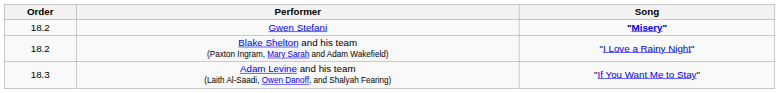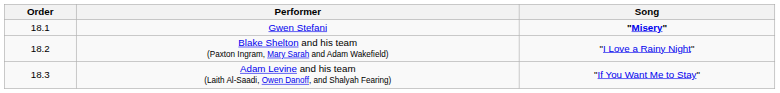Gwen Stefani | Order: 18.2 -> 18.1
